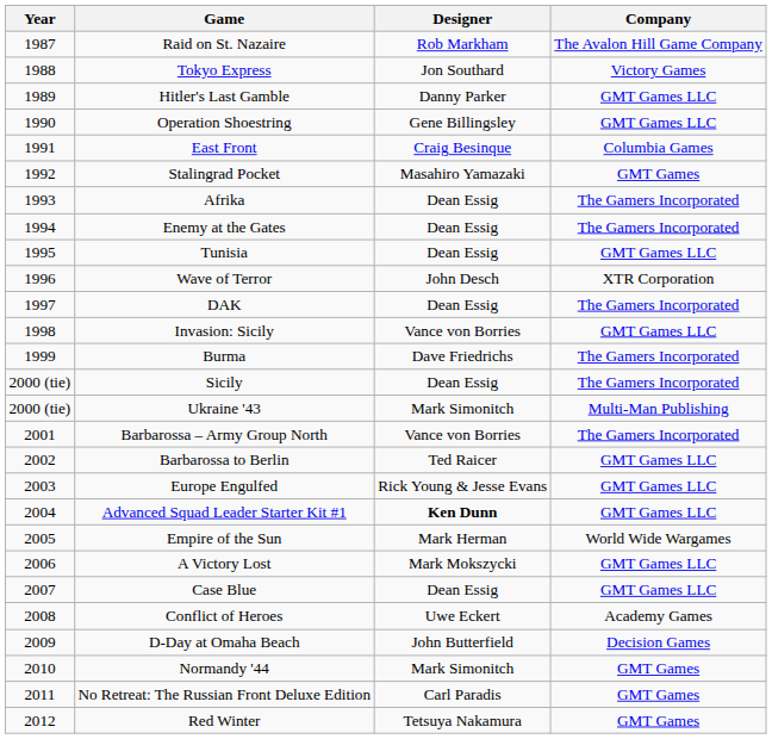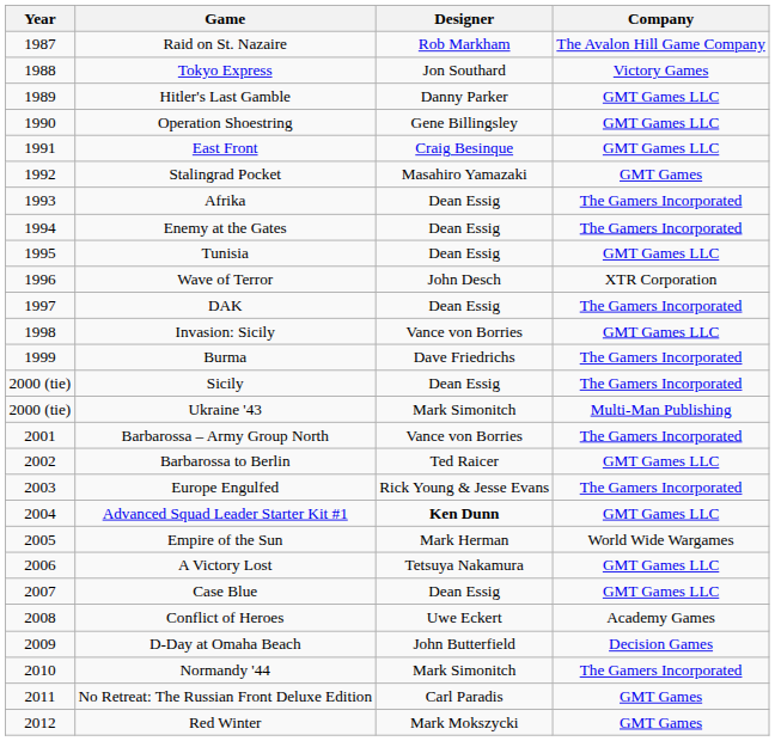East Front | Company: Columbia Games -> GMT Games LLC
Europe Engulfed | Company: GMT Games LLC -> The Gamers Incorporated
A Victory Lost | Designer: Mark Mokszycki -> Tetsuya Nakamura
Normandy '44 | Company: GMT Games -> The Gamers Incorporated
Red Winter | Designer: Tetsuya Nakamura -> Mark Mokszycki
